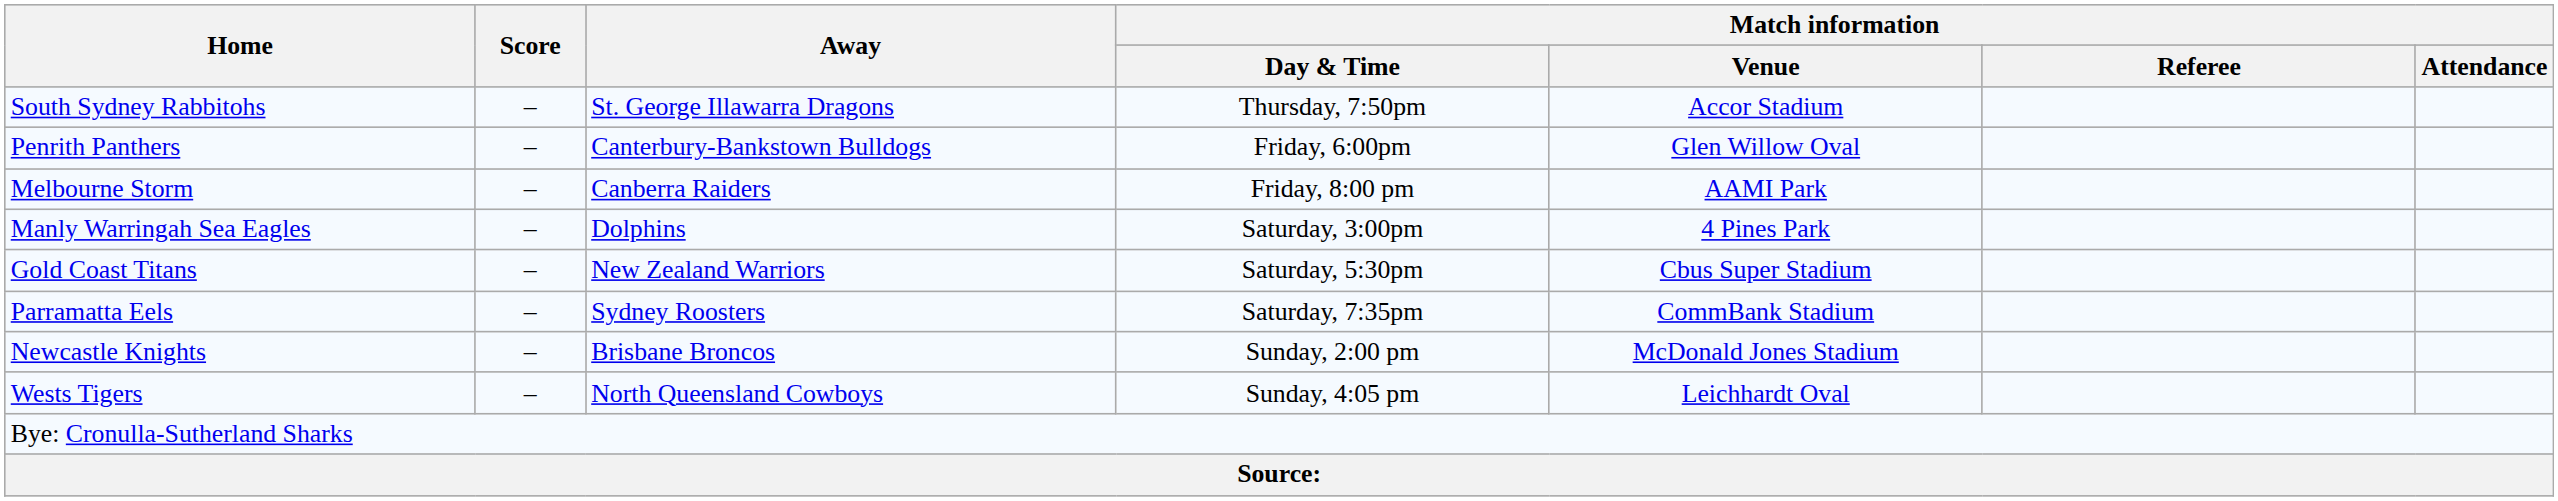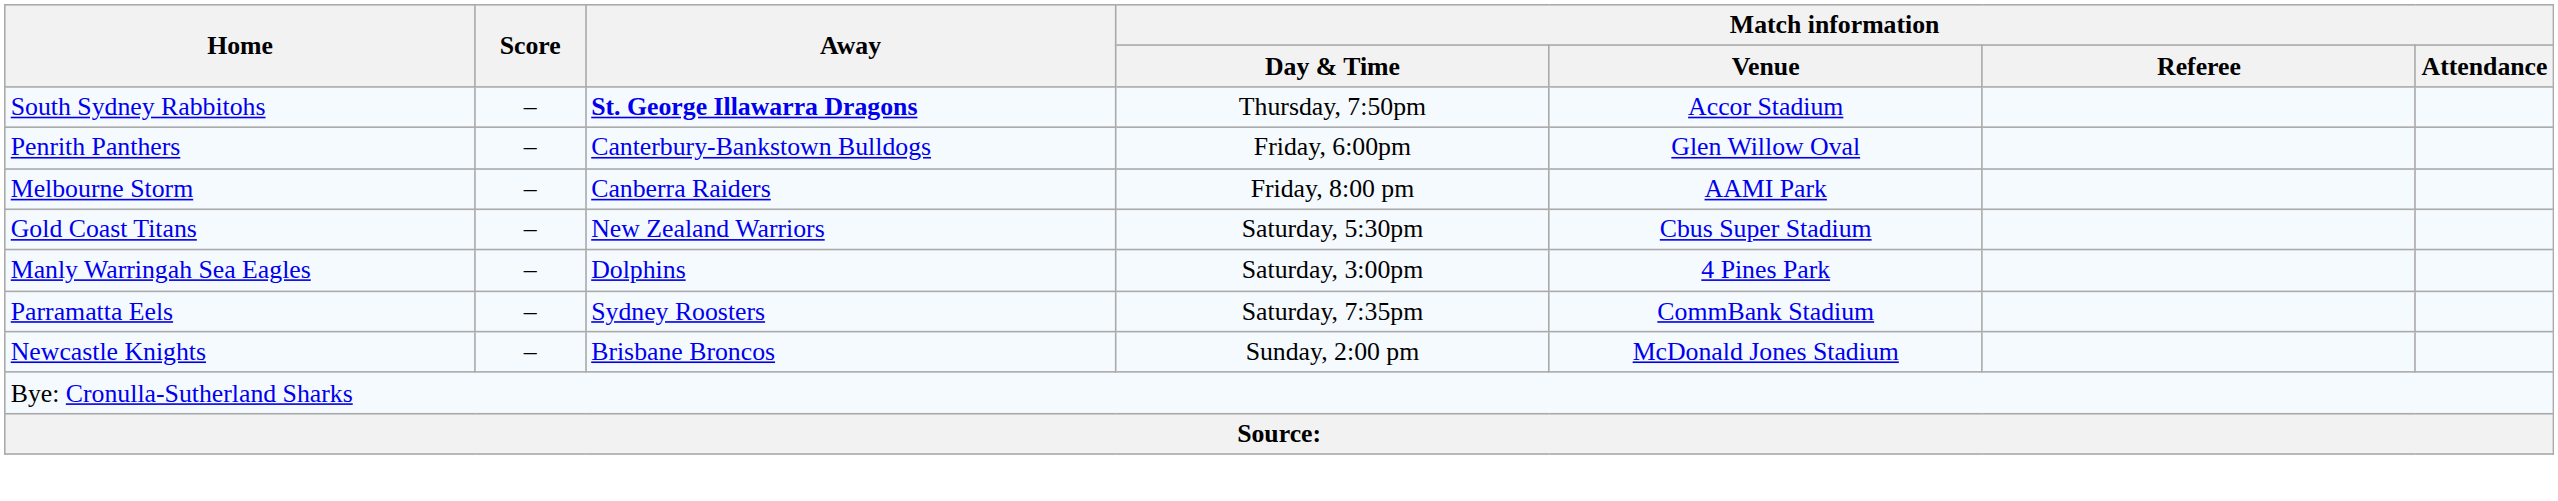South Sydney Rabbitohs | Away: normal -> bold
rows swapped: Manly Warringah Sea Eagles <-> Gold Coast Titans
- row: Wests Tigers | – | North Queensland Cowboys | Sunday, 4:05 pm | Leichhardt Oval
